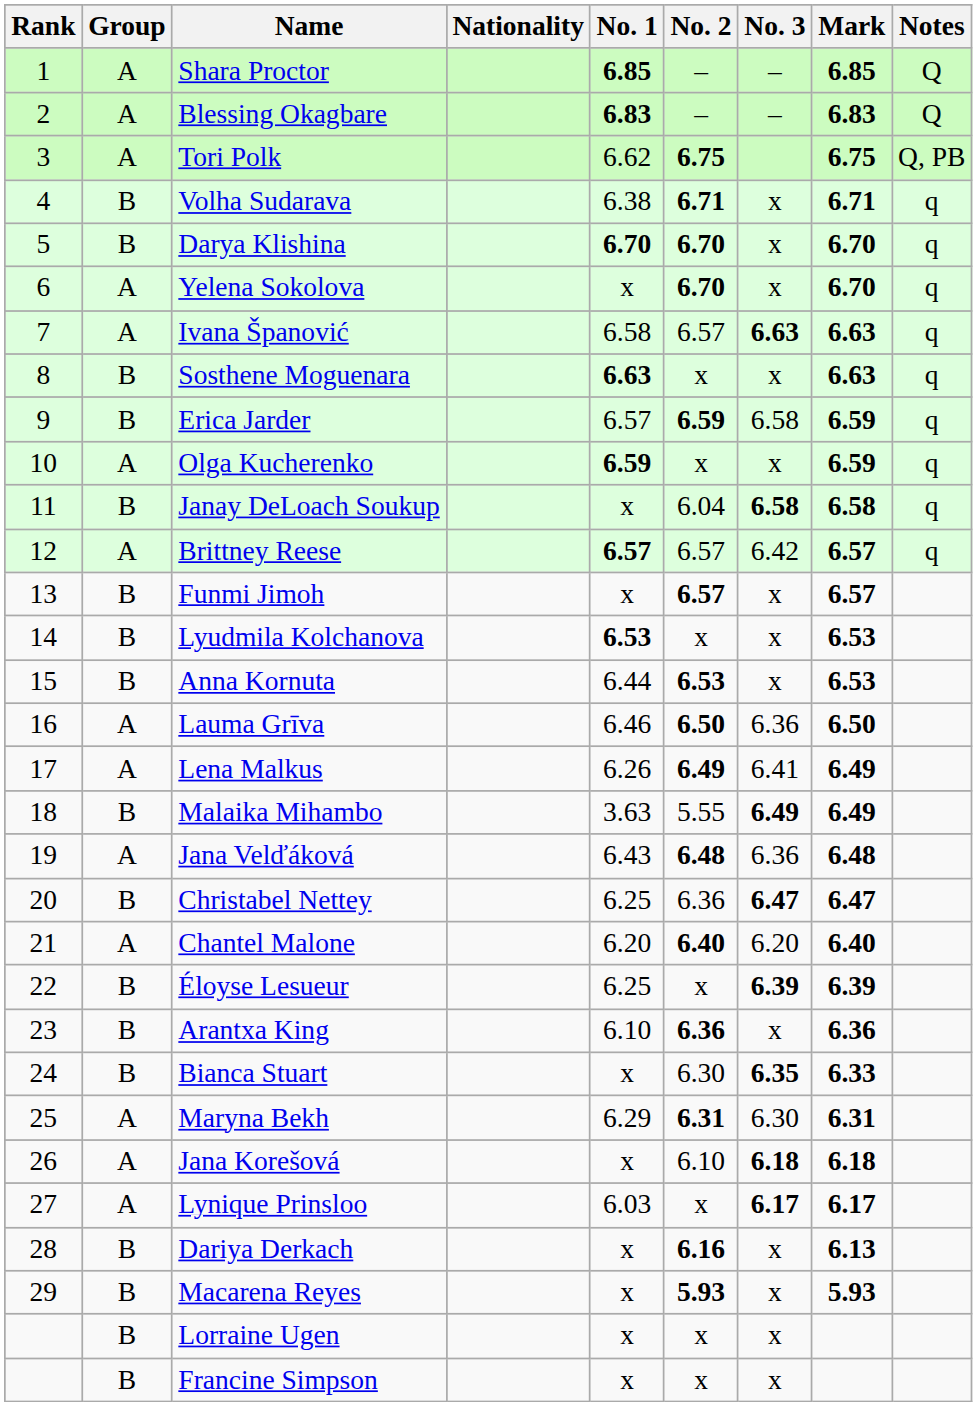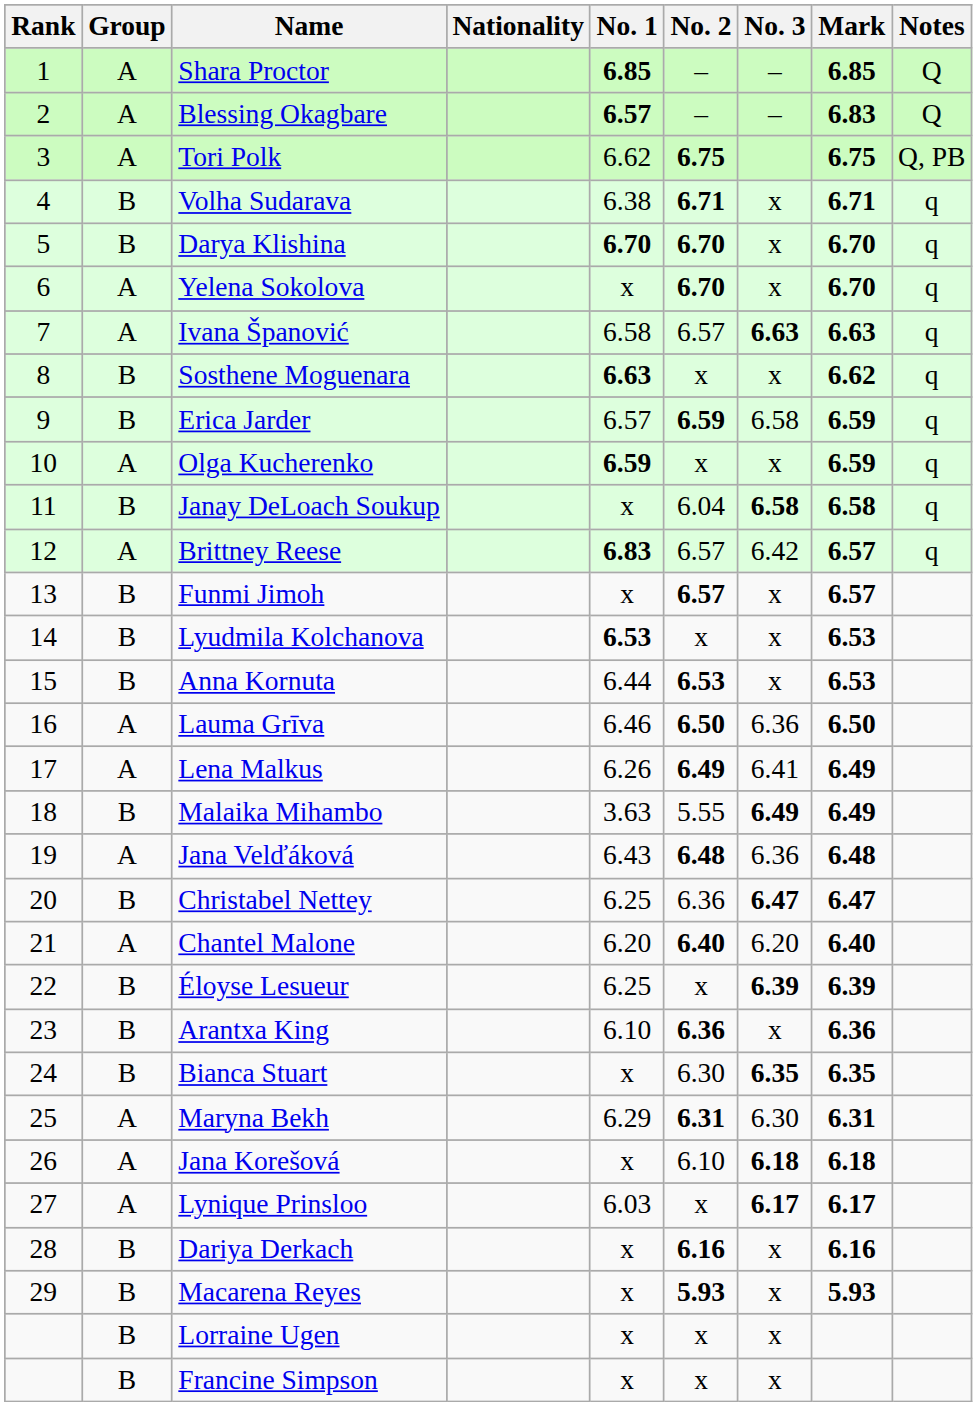Blessing Okagbare | No. 1: 6.83 -> 6.57
Sosthene Moguenara | Mark: 6.63 -> 6.62
Brittney Reese | No. 1: 6.57 -> 6.83
Bianca Stuart | Mark: 6.33 -> 6.35
Dariya Derkach | Mark: 6.13 -> 6.16
